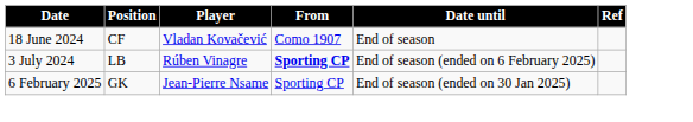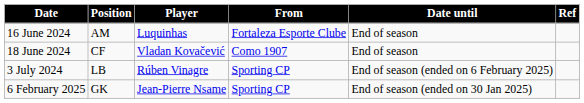+ row: 16 June 2024 | AM | Luquinhas | Fortaleza Esporte Clube | End of season
3 July 2024 | From: bold -> normal
